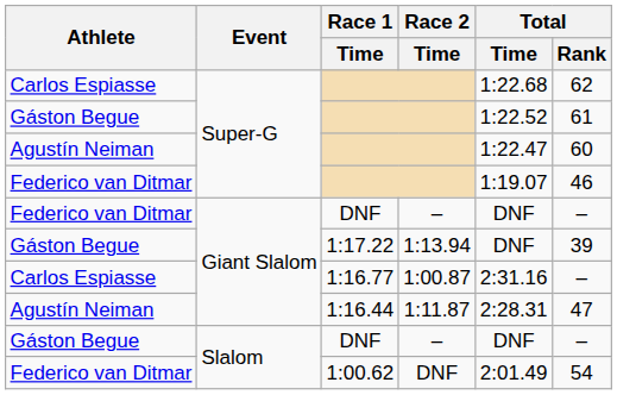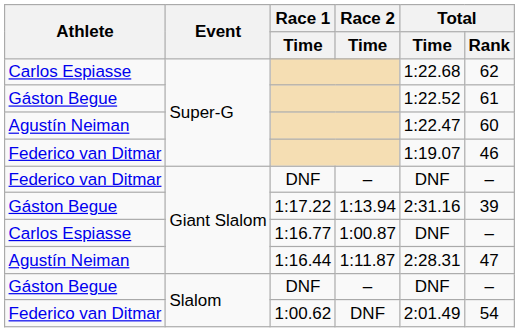1:17.22 | Total / Time: DNF -> 2:31.16
1:16.77 | Total / Time: 2:31.16 -> DNF
